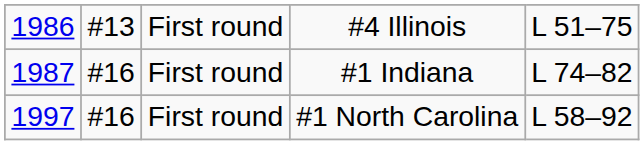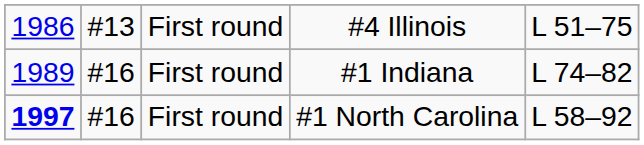#1 Indiana | column 1: 1987 -> 1989
#1 North Carolina | column 1: normal -> bold
